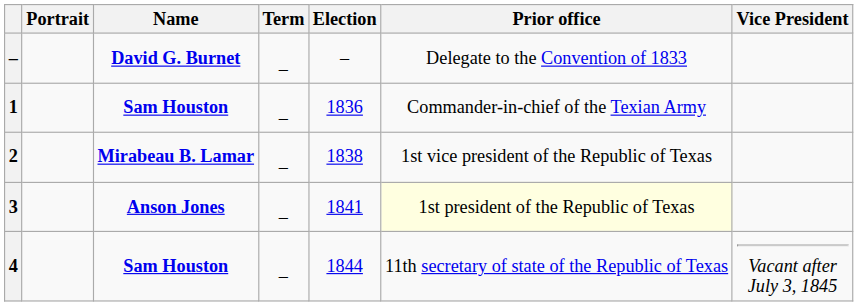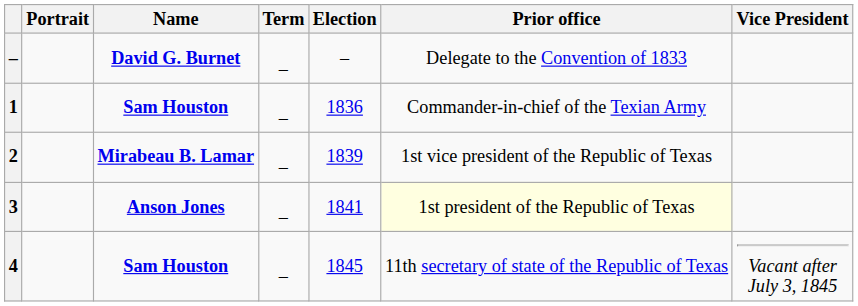2 | Election: 1838 -> 1839
4 | Election: 1844 -> 1845
